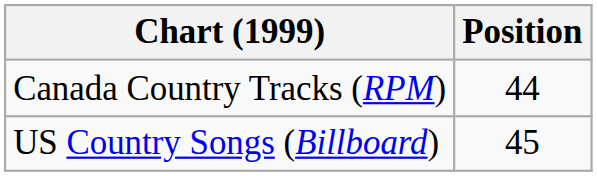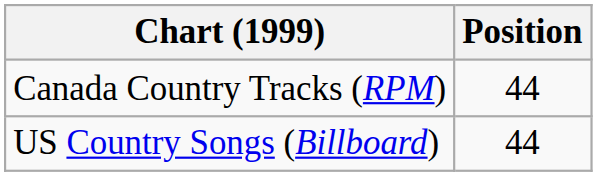US Country Songs (Billboard) | Position: 45 -> 44
